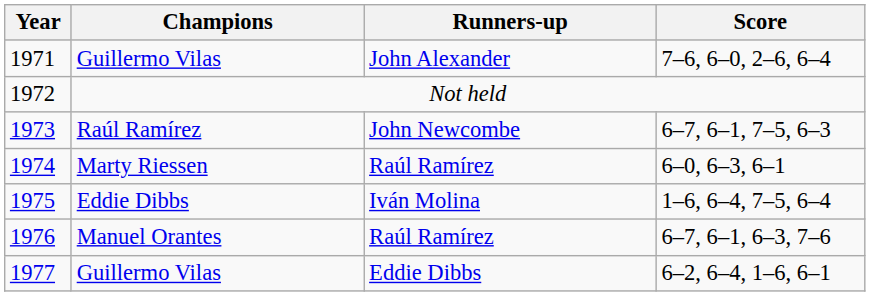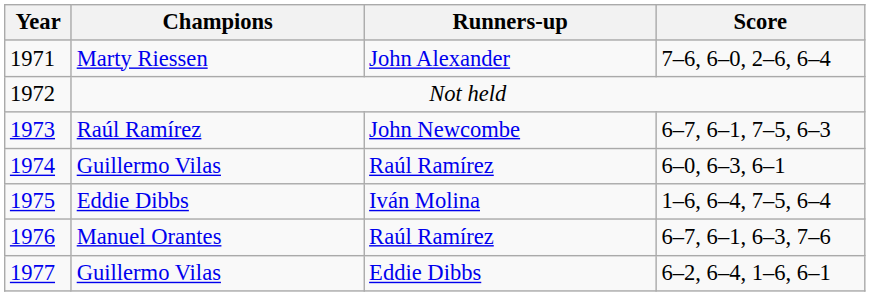1971 | Champions: Guillermo Vilas -> Marty Riessen
1974 | Champions: Marty Riessen -> Guillermo Vilas
